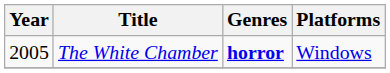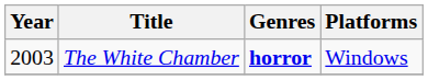The White Chamber | Year: 2005 -> 2003
